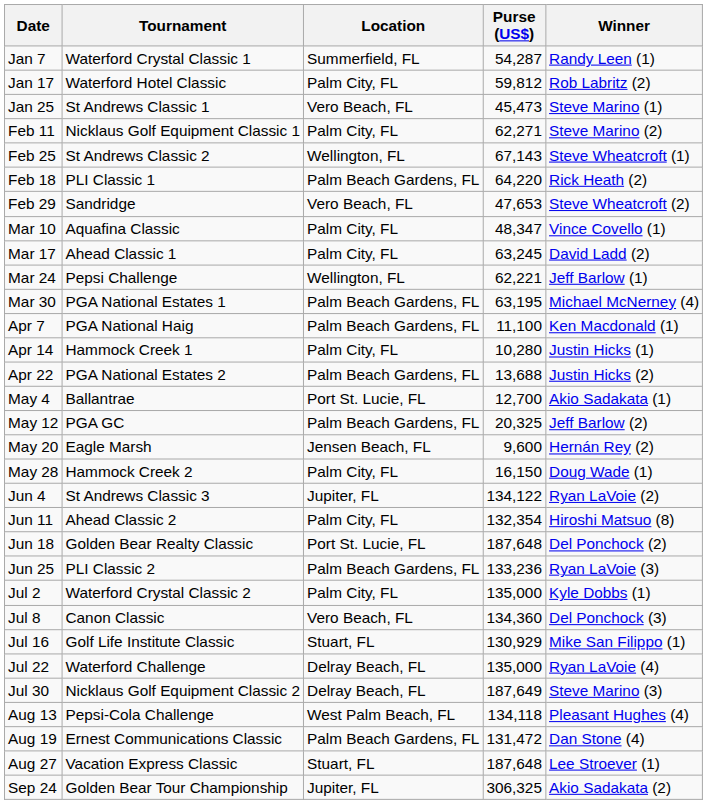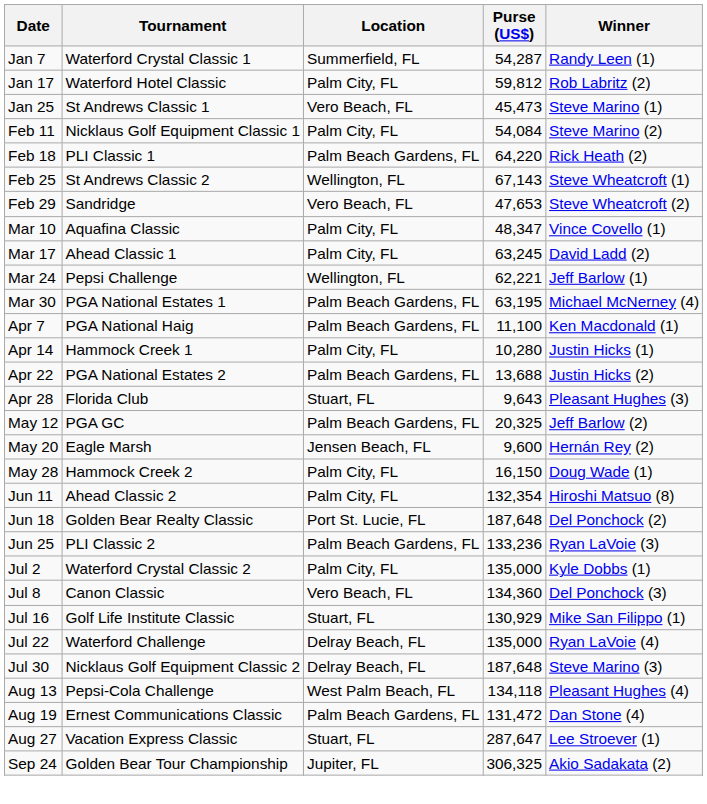Feb 11 | Purse (US$): 62,271 -> 54,084
rows swapped: Feb 18 <-> Feb 25
+ row: Apr 28 | Florida Club | Stuart, FL | 9,643 | Pleasant Hughes (3)
- row: May 4 | Ballantrae | Port St. Lucie, FL | 12,700 | Akio Sadakata (1)
- row: Jun 4 | St Andrews Classic 3 | Jupiter, FL | 134,122 | Ryan LaVoie (2)
Jul 30 | Purse (US$): 187,649 -> 187,648
Aug 27 | Purse (US$): 187,648 -> 287,647
